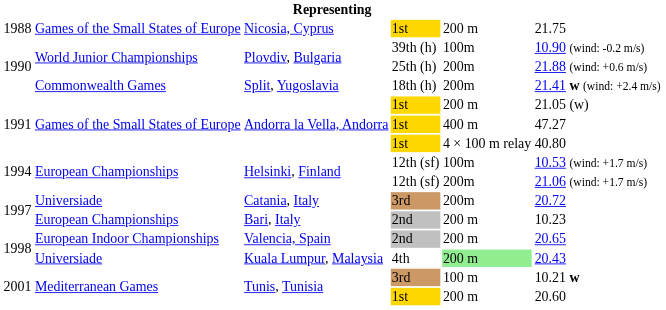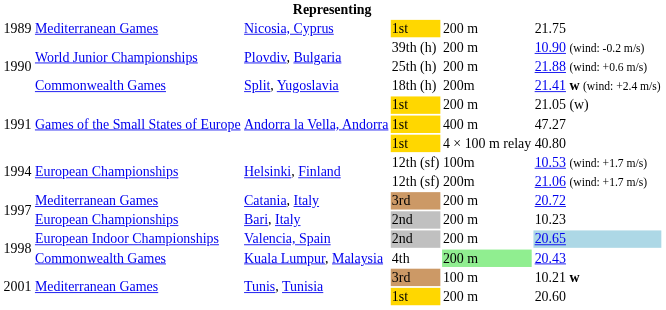Nicosia, Cyprus | column 1: 1988 -> 1989
Nicosia, Cyprus | column 2: Games of the Small States of Europe -> Mediterranean Games
Plovdiv, Bulgaria / 39th (h) | column 5: 100m -> 200 m
Plovdiv, Bulgaria / 25th (h) | column 5: 200m -> 200 m
Catania, Italy | column 2: Universiade -> Mediterranean Games
Catania, Italy | column 5: 200m -> 200 m
Valencia, Spain | column 6: no background -> lightblue background
Kuala Lumpur, Malaysia | column 2: Universiade -> Commonwealth Games
